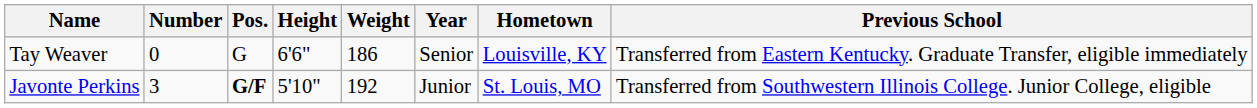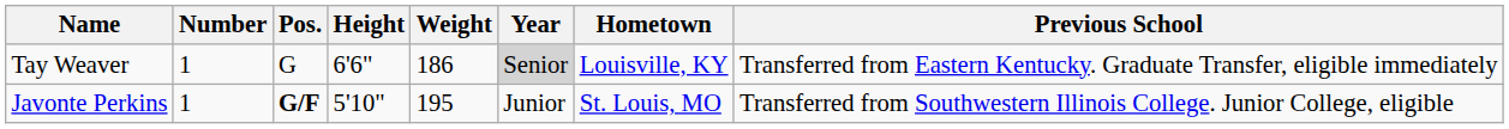Tay Weaver | Number: 0 -> 1
Tay Weaver | Year: no background -> lightgrey background
Javonte Perkins | Number: 3 -> 1
Javonte Perkins | Weight: 192 -> 195
